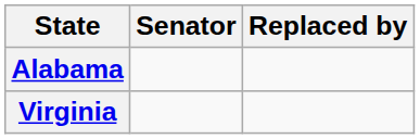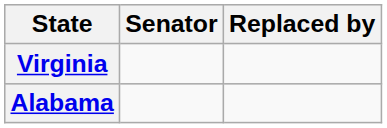rows swapped: Alabama <-> Virginia
